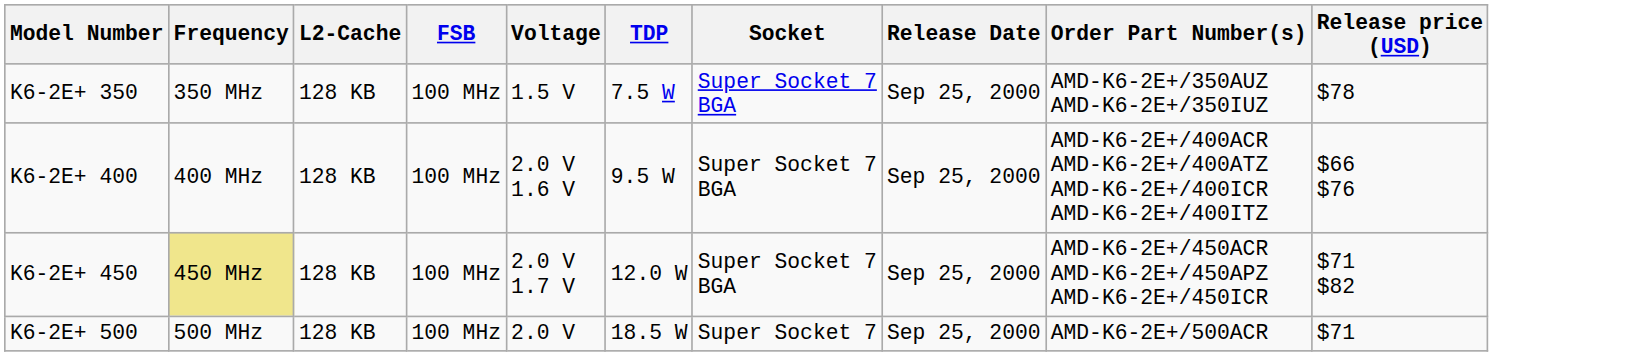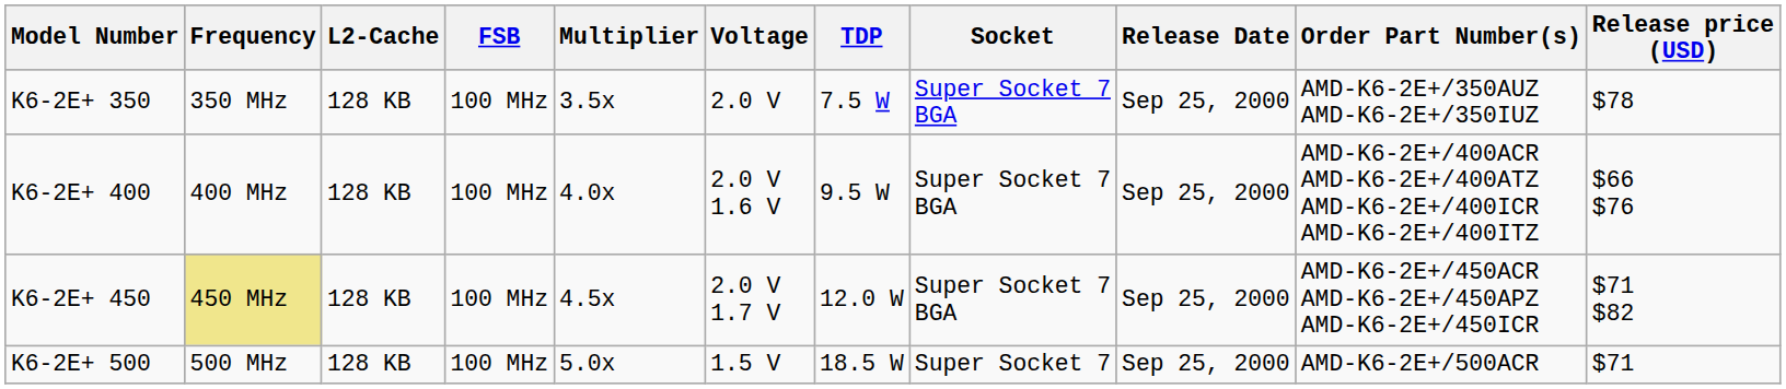+ column: Multiplier | 3.5x | 4.0x | 4.5x | 5.0x
K6-2E+ 350 | Voltage: 1.5 V -> 2.0 V
K6-2E+ 500 | Voltage: 2.0 V -> 1.5 V
